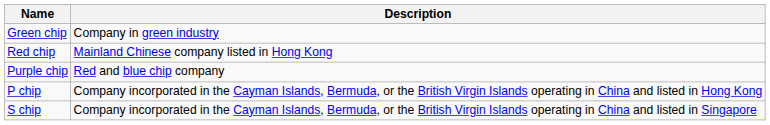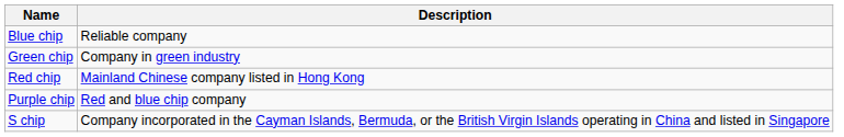+ row: Blue chip | Reliable company
- row: P chip | Company incorporated in the Cayman Islands, Bermuda, or the British Virgin Islands operating in China and listed in Hong Kong
